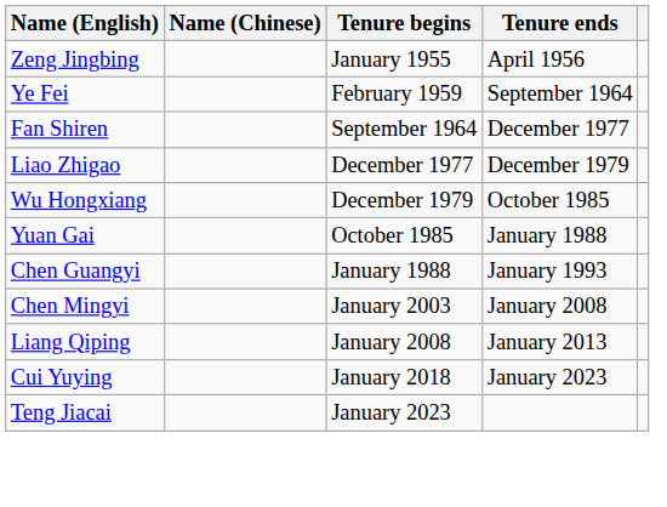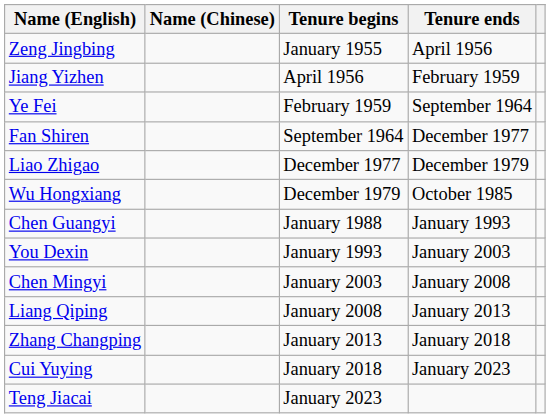+ row: Jiang Yizhen | April 1956 | February 1959
- row: Yuan Gai | October 1985 | January 1988
+ row: You Dexin | January 1993 | January 2003
+ row: Zhang Changping | January 2013 | January 2018
